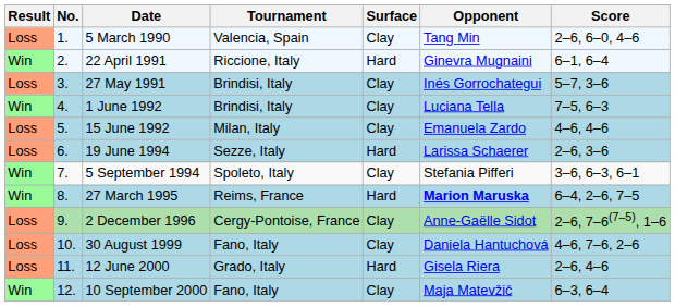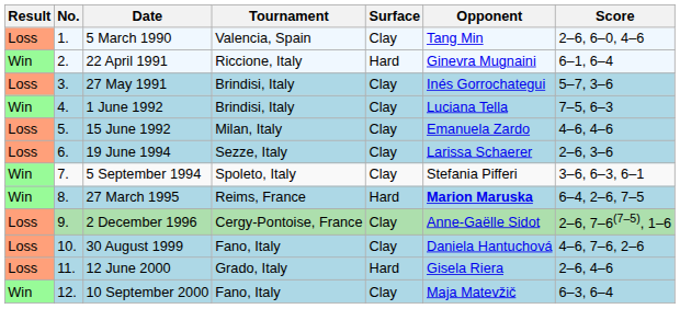19 June 1994 | Surface: Hard -> Clay
